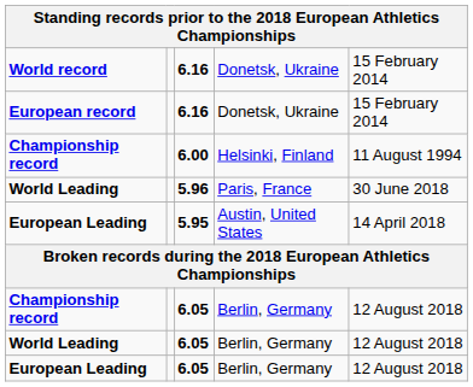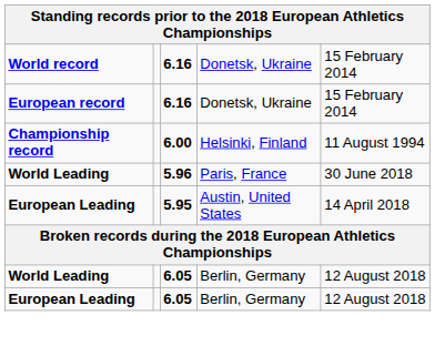- row: Championship record | 6.05 | Berlin, Germany | 12 August 2018
